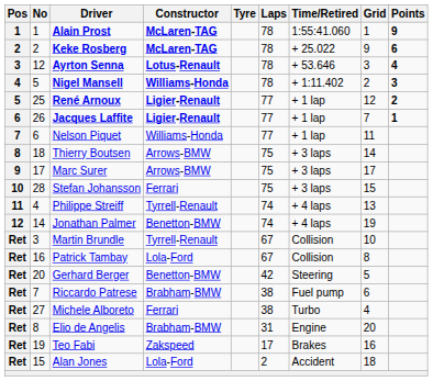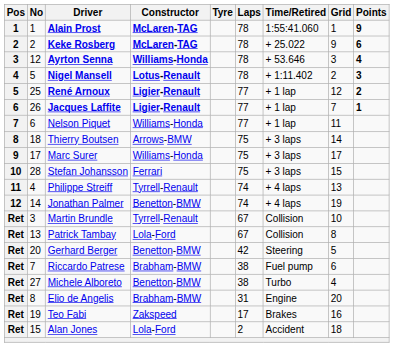Ayrton Senna | Constructor: Lotus-Renault -> Williams-Honda
Nigel Mansell | Constructor: Williams-Honda -> Lotus-Renault
Marc Surer | Constructor: Arrows-BMW -> Williams-Honda
Patrick Tambay | No: 16 -> 13
Michele Alboreto | Constructor: Ferrari -> Benetton-BMW
